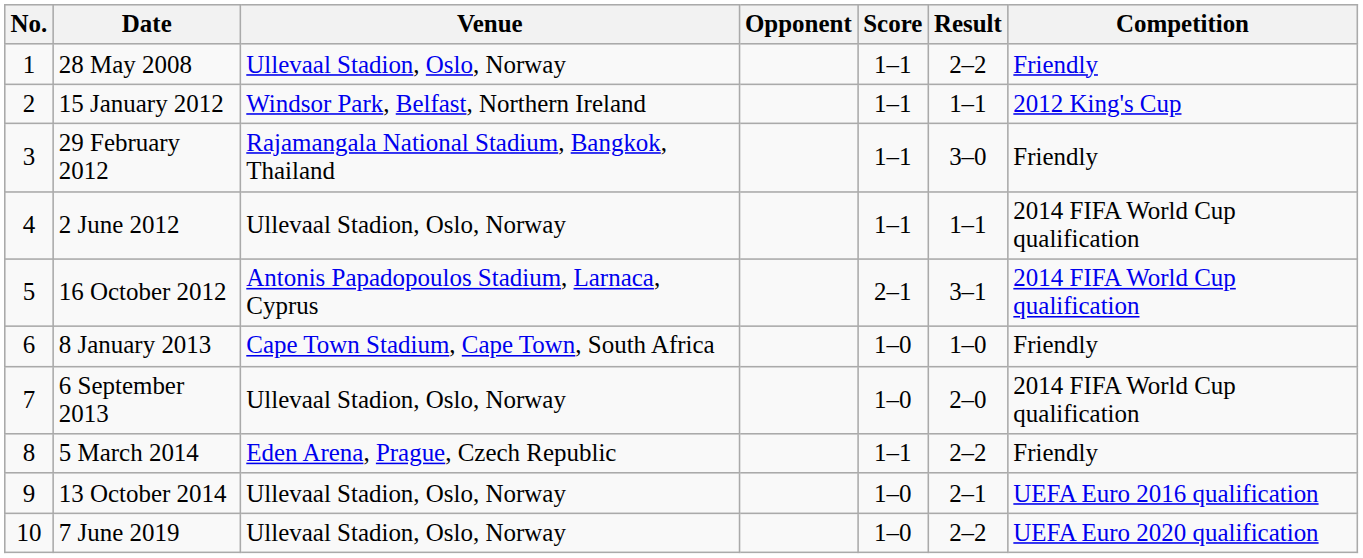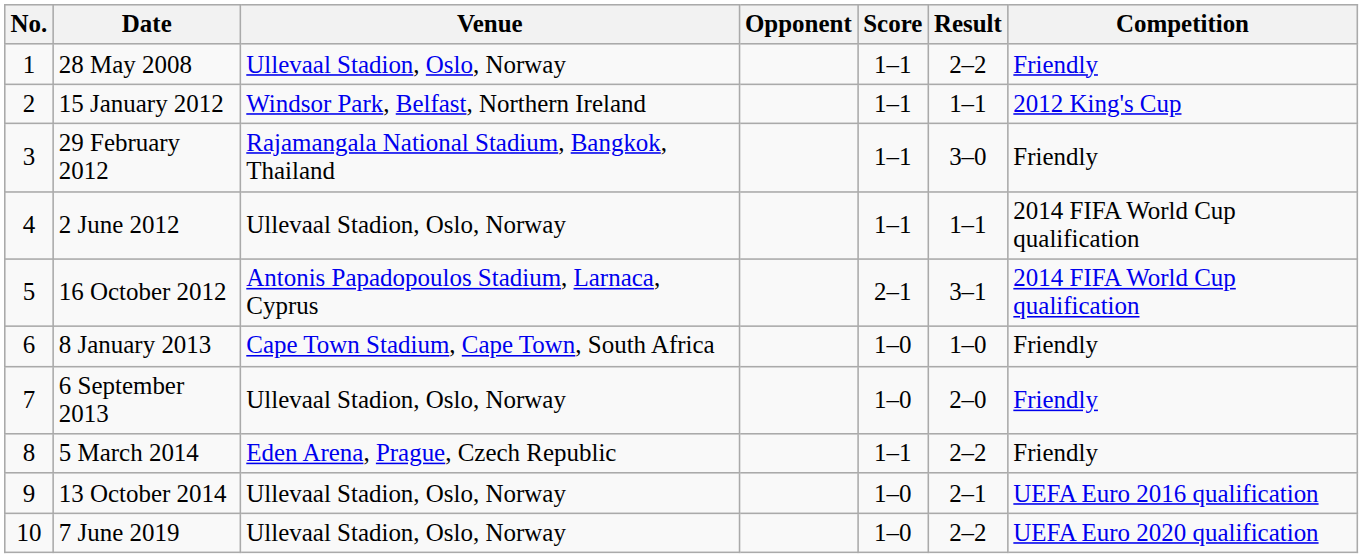6 September 2013 | Competition: 2014 FIFA World Cup qualification -> Friendly
